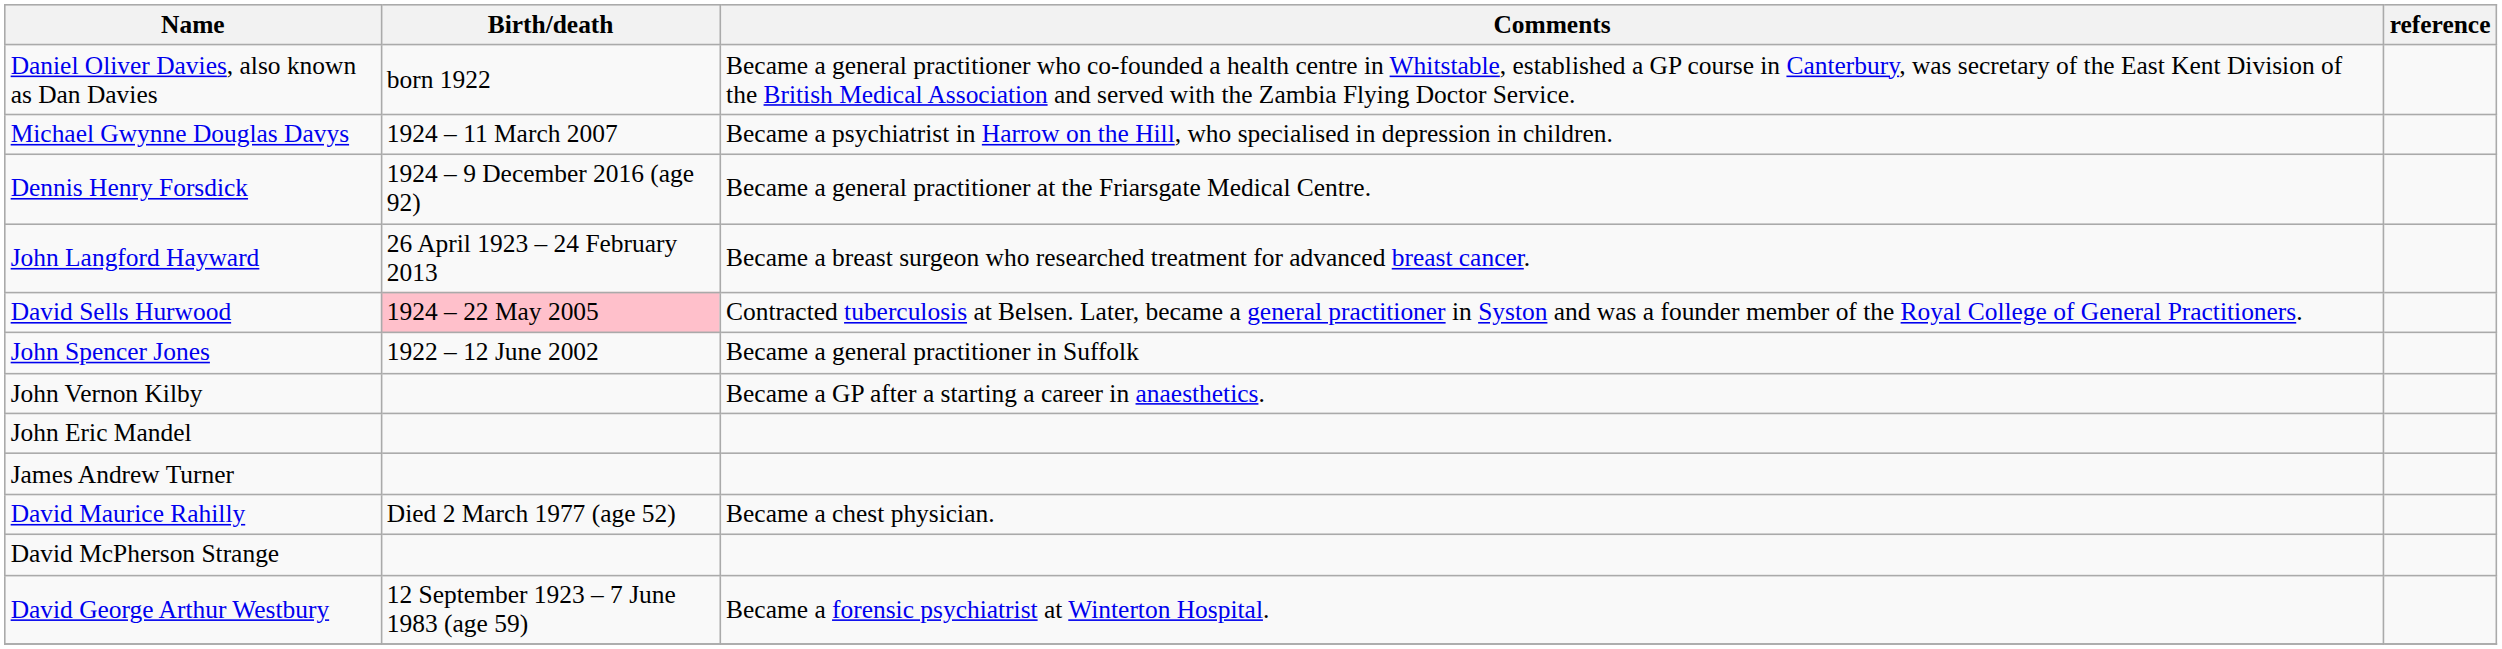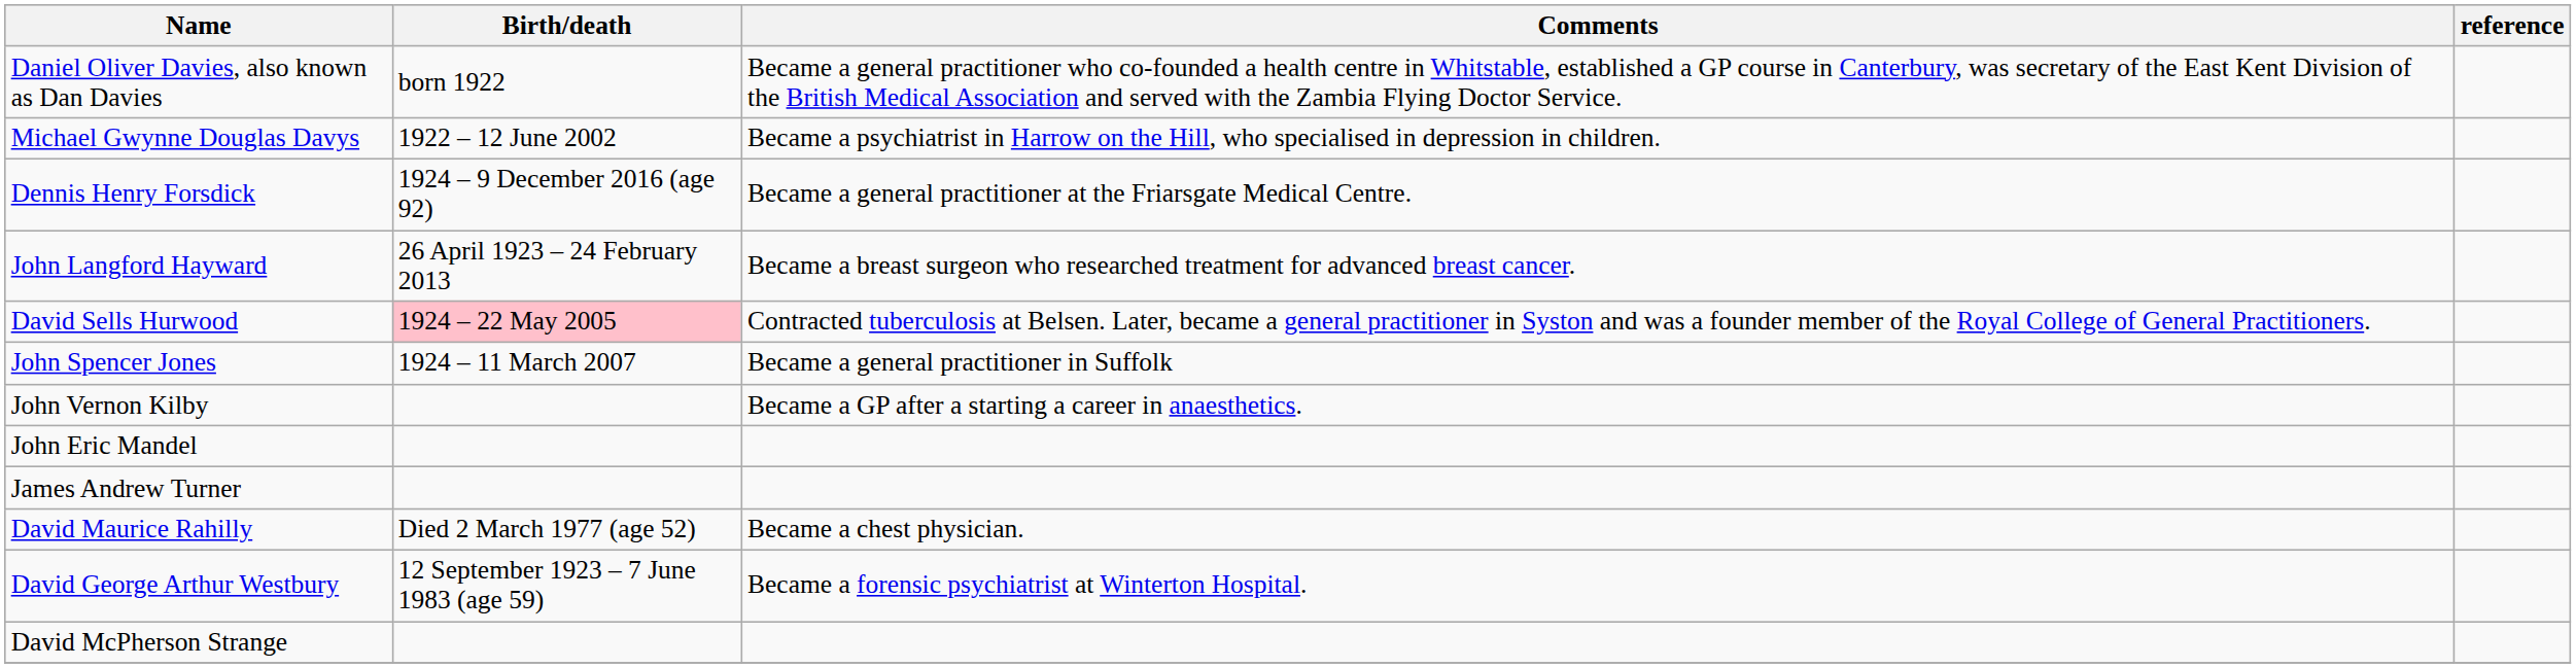Michael Gwynne Douglas Davys | Birth/death: 1924 – 11 March 2007 -> 1922 – 12 June 2002
John Spencer Jones | Birth/death: 1922 – 12 June 2002 -> 1924 – 11 March 2007
rows swapped: David McPherson Strange <-> David George Arthur Westbury
